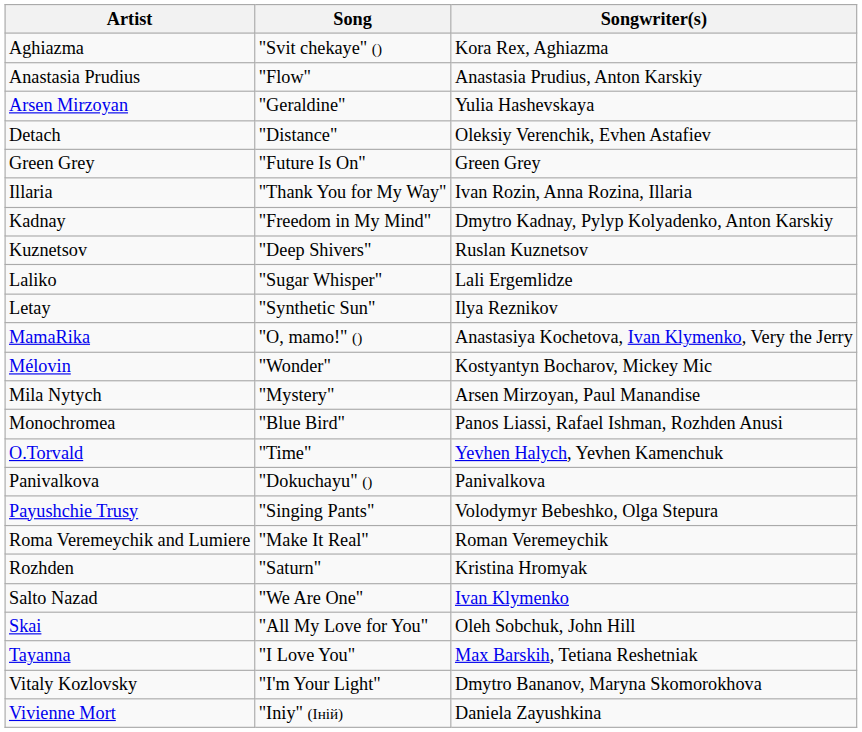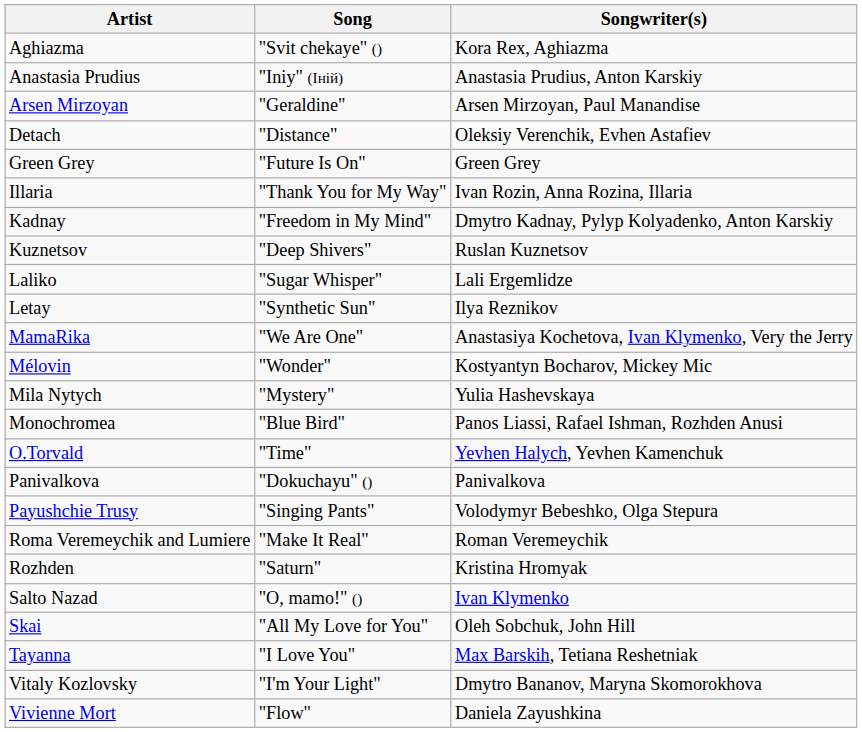Anastasia Prudius | Song: "Flow" -> "Iniy" (Іній)
Arsen Mirzoyan | Songwriter(s): Yulia Hashevskaya -> Arsen Mirzoyan, Paul Manandise
MamaRika | Song: "O, mamo!" () -> "We Are One"
Mila Nytych | Songwriter(s): Arsen Mirzoyan, Paul Manandise -> Yulia Hashevskaya
Salto Nazad | Song: "We Are One" -> "O, mamo!" ()
Vivienne Mort | Song: "Iniy" (Іній) -> "Flow"
